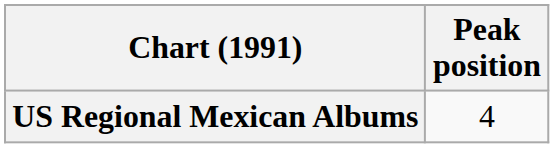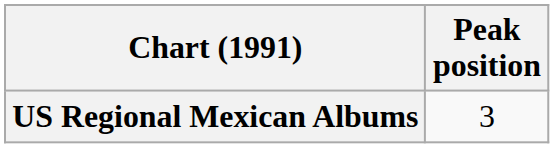US Regional Mexican Albums | Peak position: 4 -> 3
